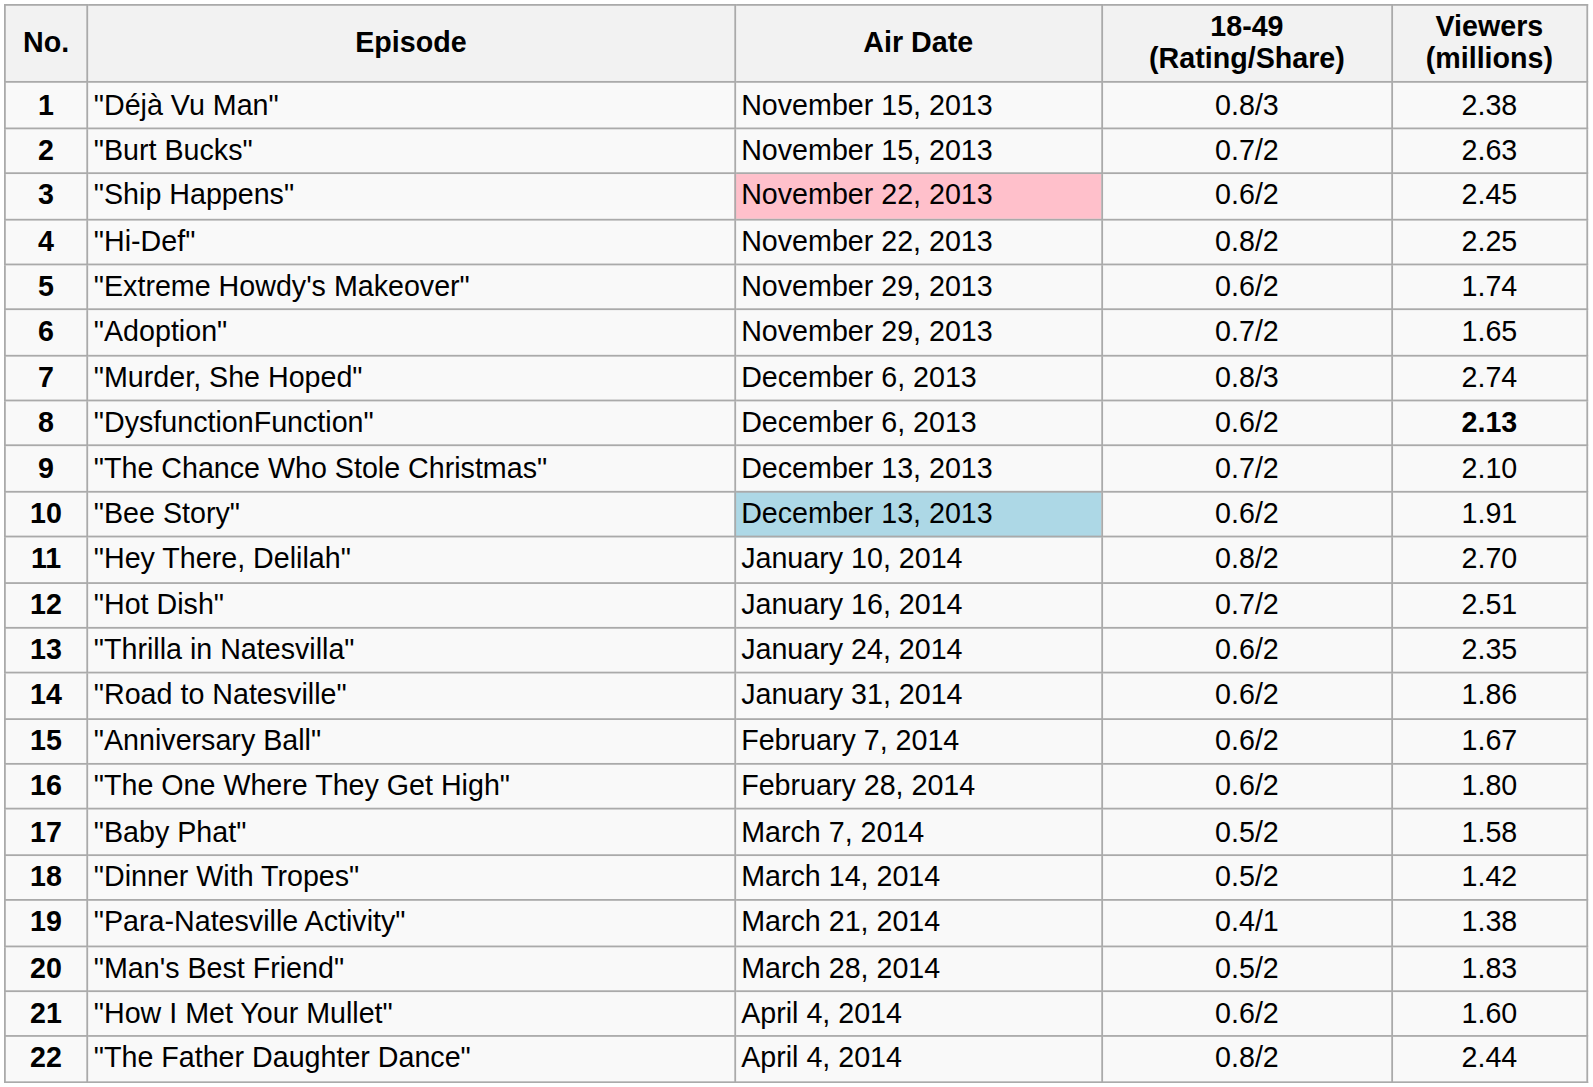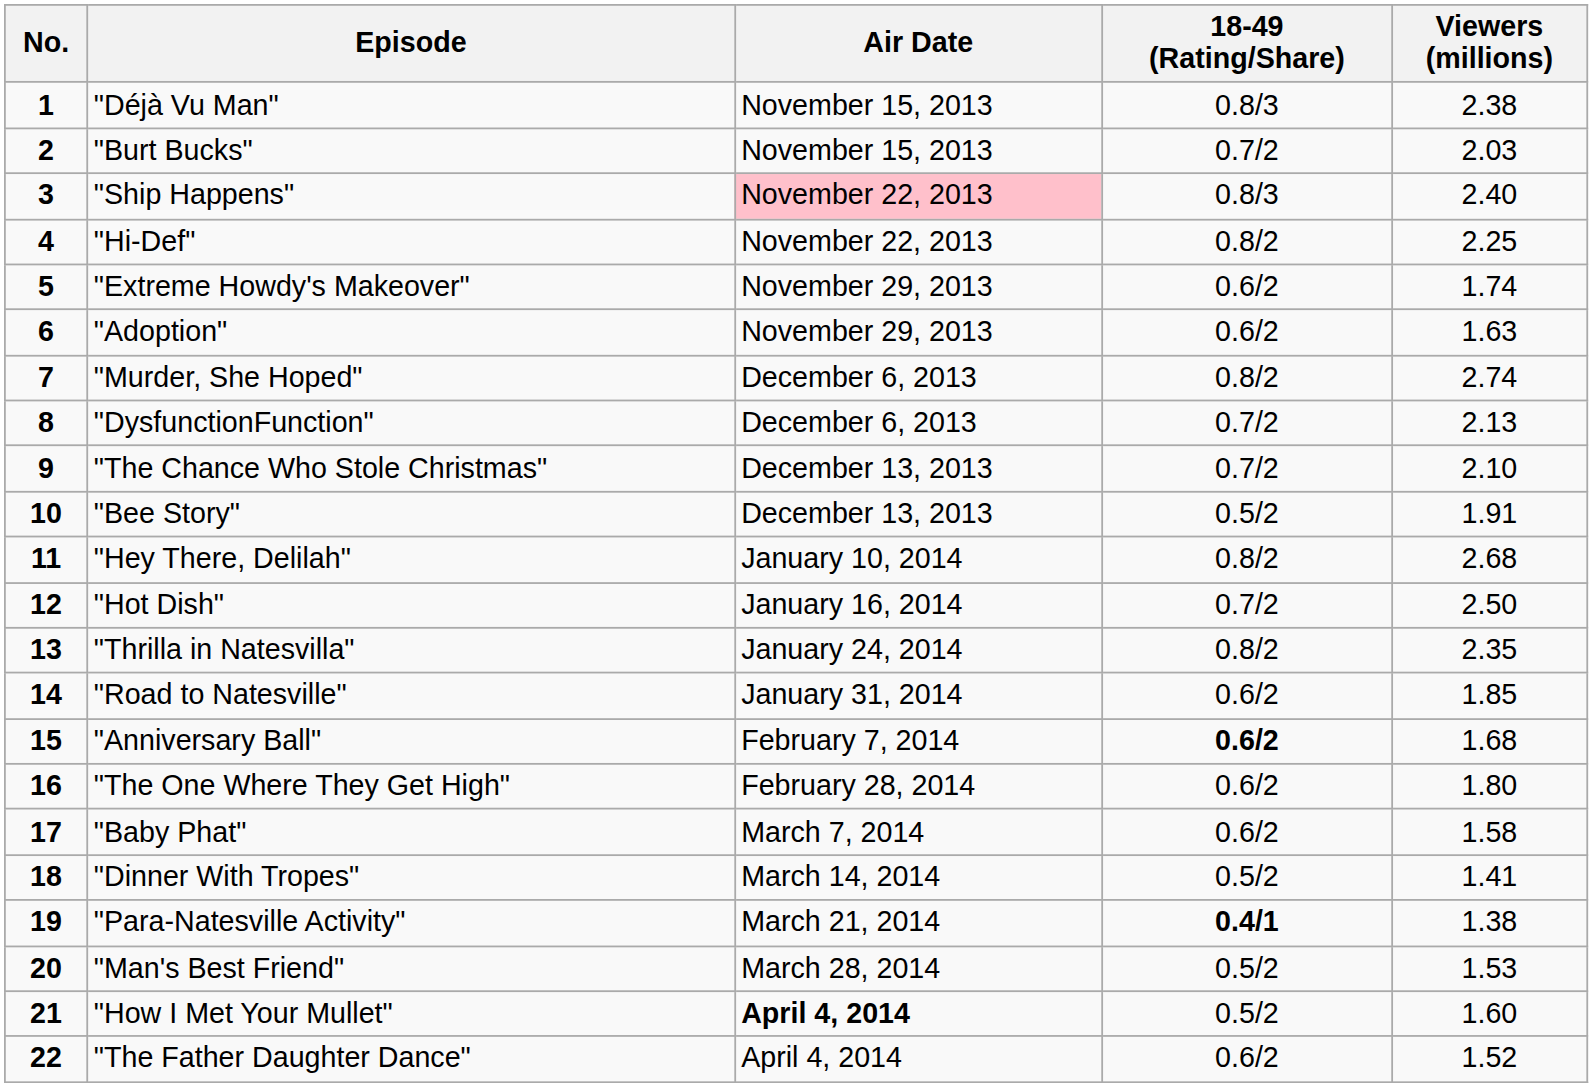"Burt Bucks" | Viewers (millions): 2.63 -> 2.03
"Ship Happens" | 18-49 (Rating/Share): 0.6/2 -> 0.8/3
"Ship Happens" | Viewers (millions): 2.45 -> 2.40
"Adoption" | 18-49 (Rating/Share): 0.7/2 -> 0.6/2
"Adoption" | Viewers (millions): 1.65 -> 1.63
"Murder, She Hoped" | 18-49 (Rating/Share): 0.8/3 -> 0.8/2
"DysfunctionFunction" | 18-49 (Rating/Share): 0.6/2 -> 0.7/2
"DysfunctionFunction" | Viewers (millions): bold -> normal
"Bee Story" | Air Date: lightblue background -> no background
"Bee Story" | 18-49 (Rating/Share): 0.6/2 -> 0.5/2
"Hey There, Delilah" | Viewers (millions): 2.70 -> 2.68
"Hot Dish" | Viewers (millions): 2.51 -> 2.50
"Thrilla in Natesvilla" | 18-49 (Rating/Share): 0.6/2 -> 0.8/2
"Road to Natesville" | Viewers (millions): 1.86 -> 1.85
"Anniversary Ball" | 18-49 (Rating/Share): normal -> bold
"Anniversary Ball" | Viewers (millions): 1.67 -> 1.68
"Baby Phat" | 18-49 (Rating/Share): 0.5/2 -> 0.6/2
"Dinner With Tropes" | Viewers (millions): 1.42 -> 1.41
"Para-Natesville Activity" | 18-49 (Rating/Share): normal -> bold
"Man's Best Friend" | Viewers (millions): 1.83 -> 1.53
"How I Met Your Mullet" | Air Date: normal -> bold
"How I Met Your Mullet" | 18-49 (Rating/Share): 0.6/2 -> 0.5/2
"The Father Daughter Dance" | 18-49 (Rating/Share): 0.8/2 -> 0.6/2
"The Father Daughter Dance" | Viewers (millions): 2.44 -> 1.52
